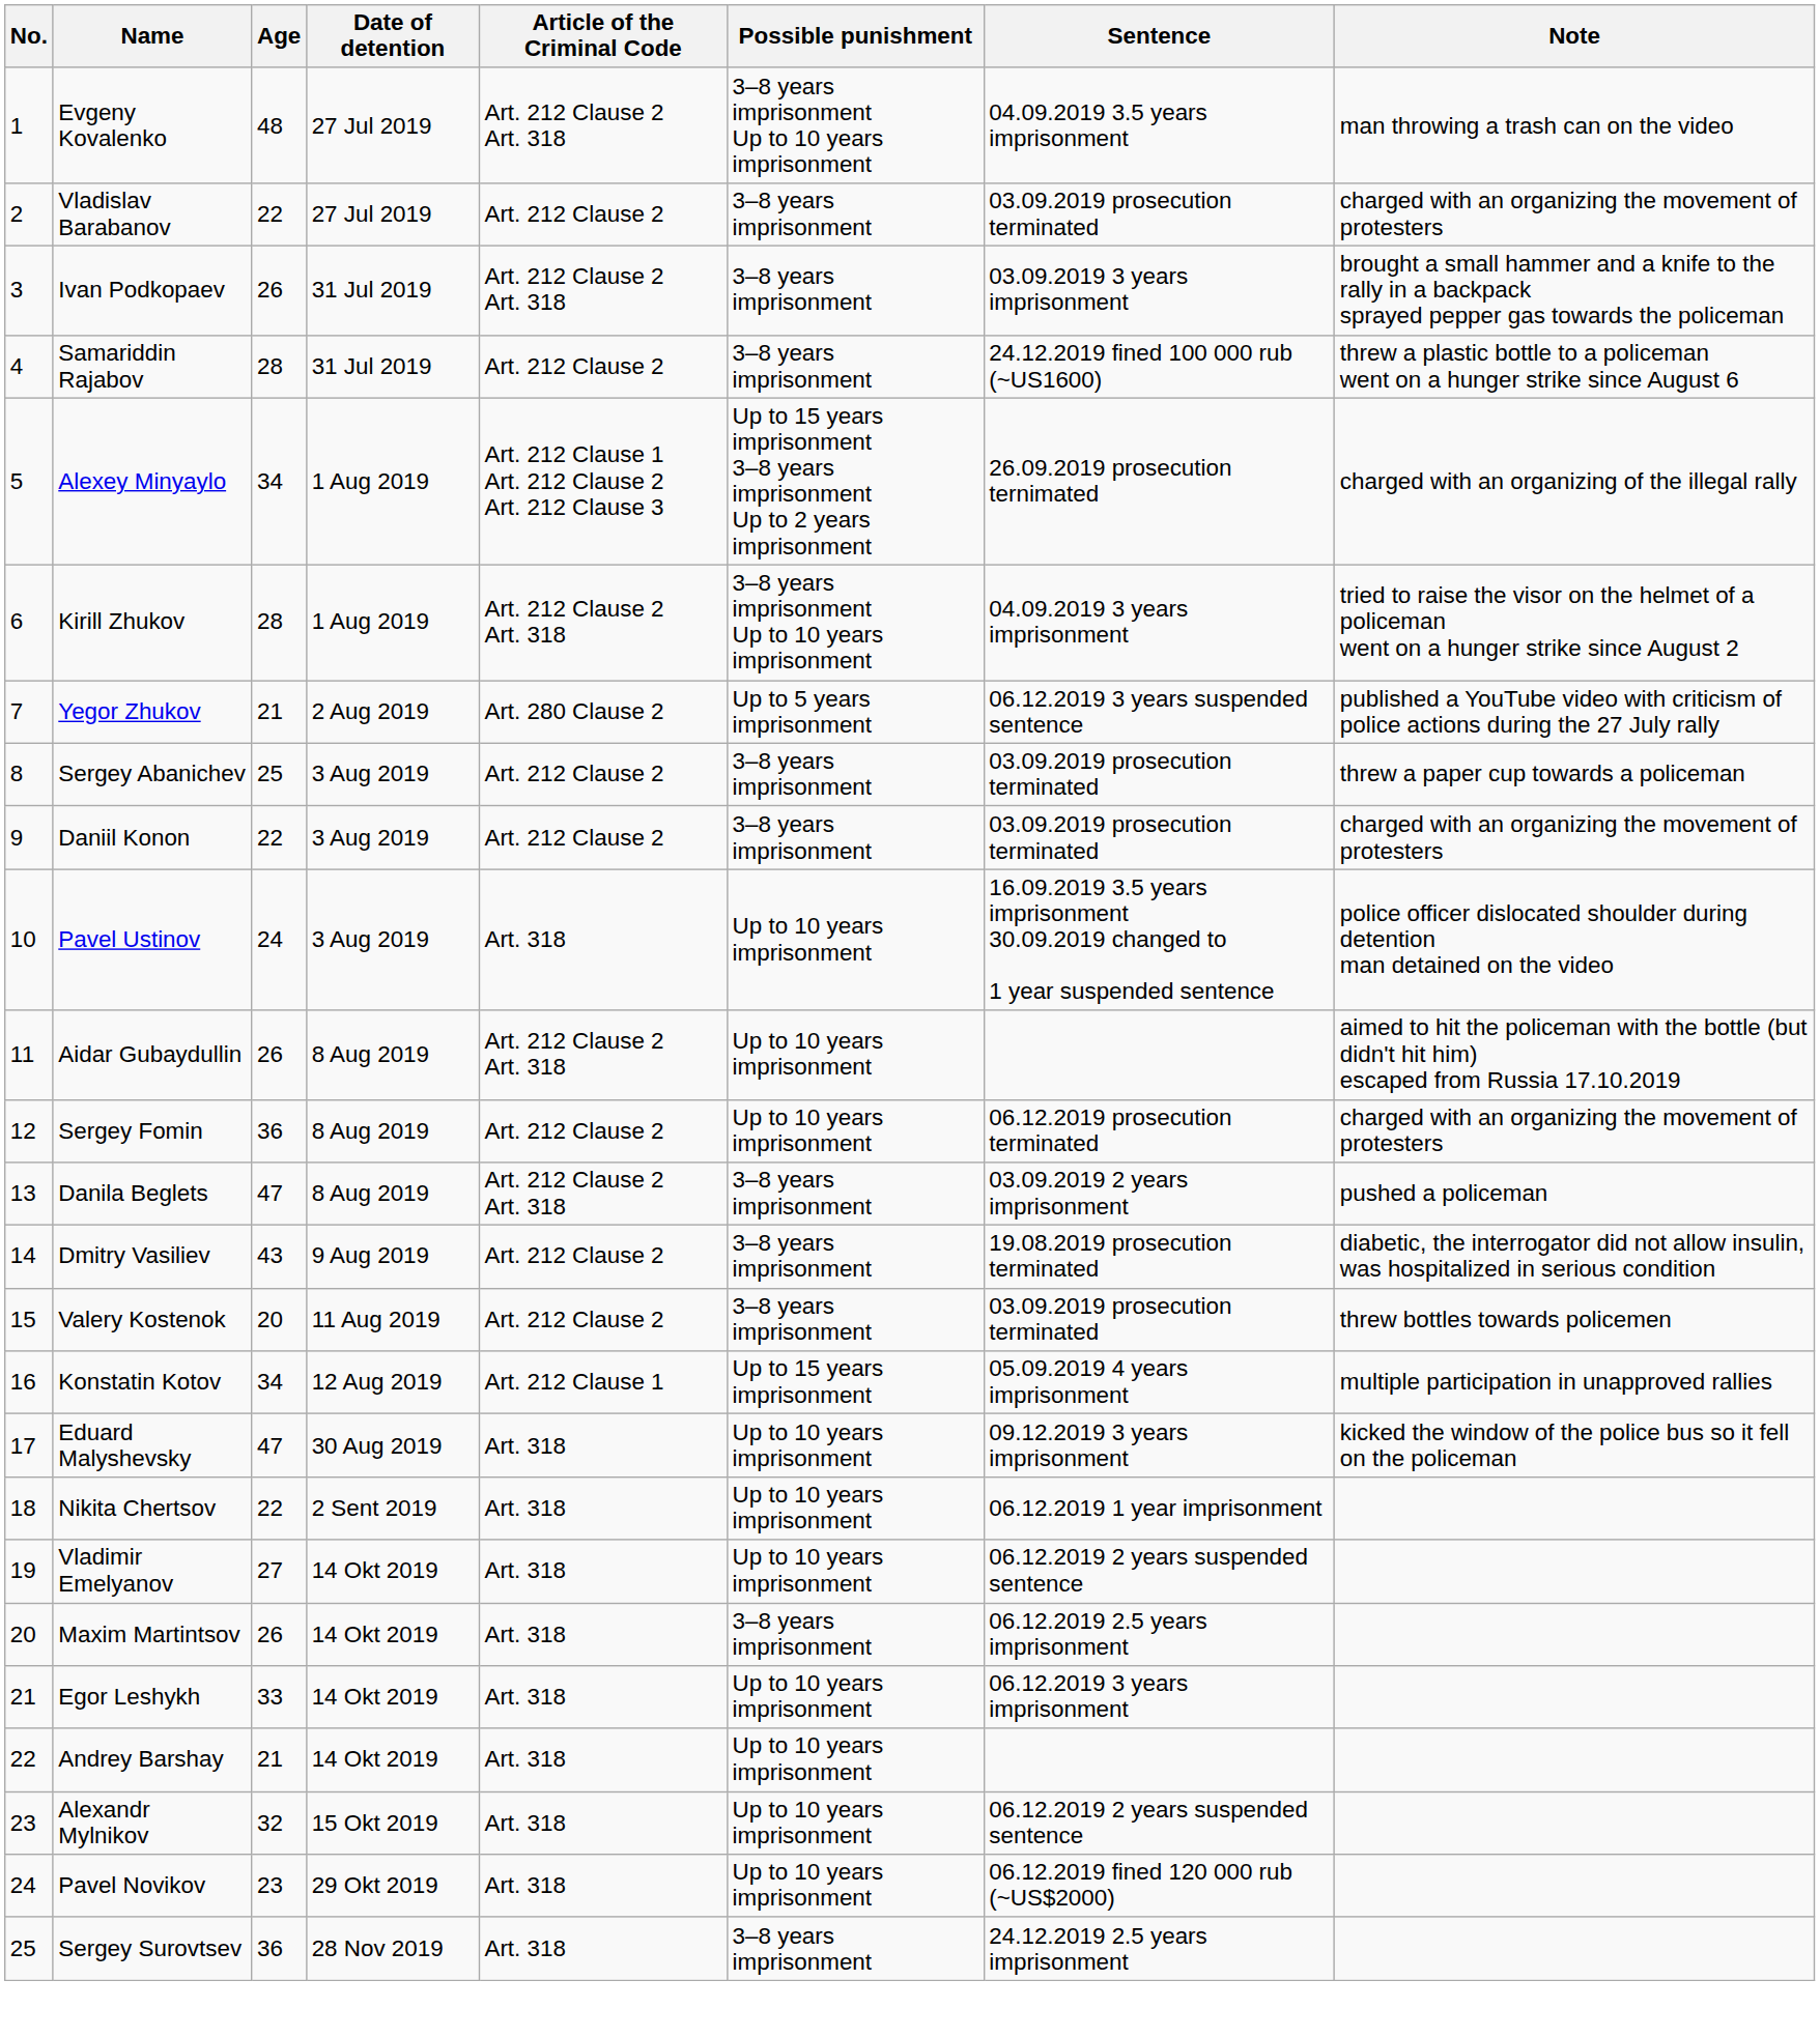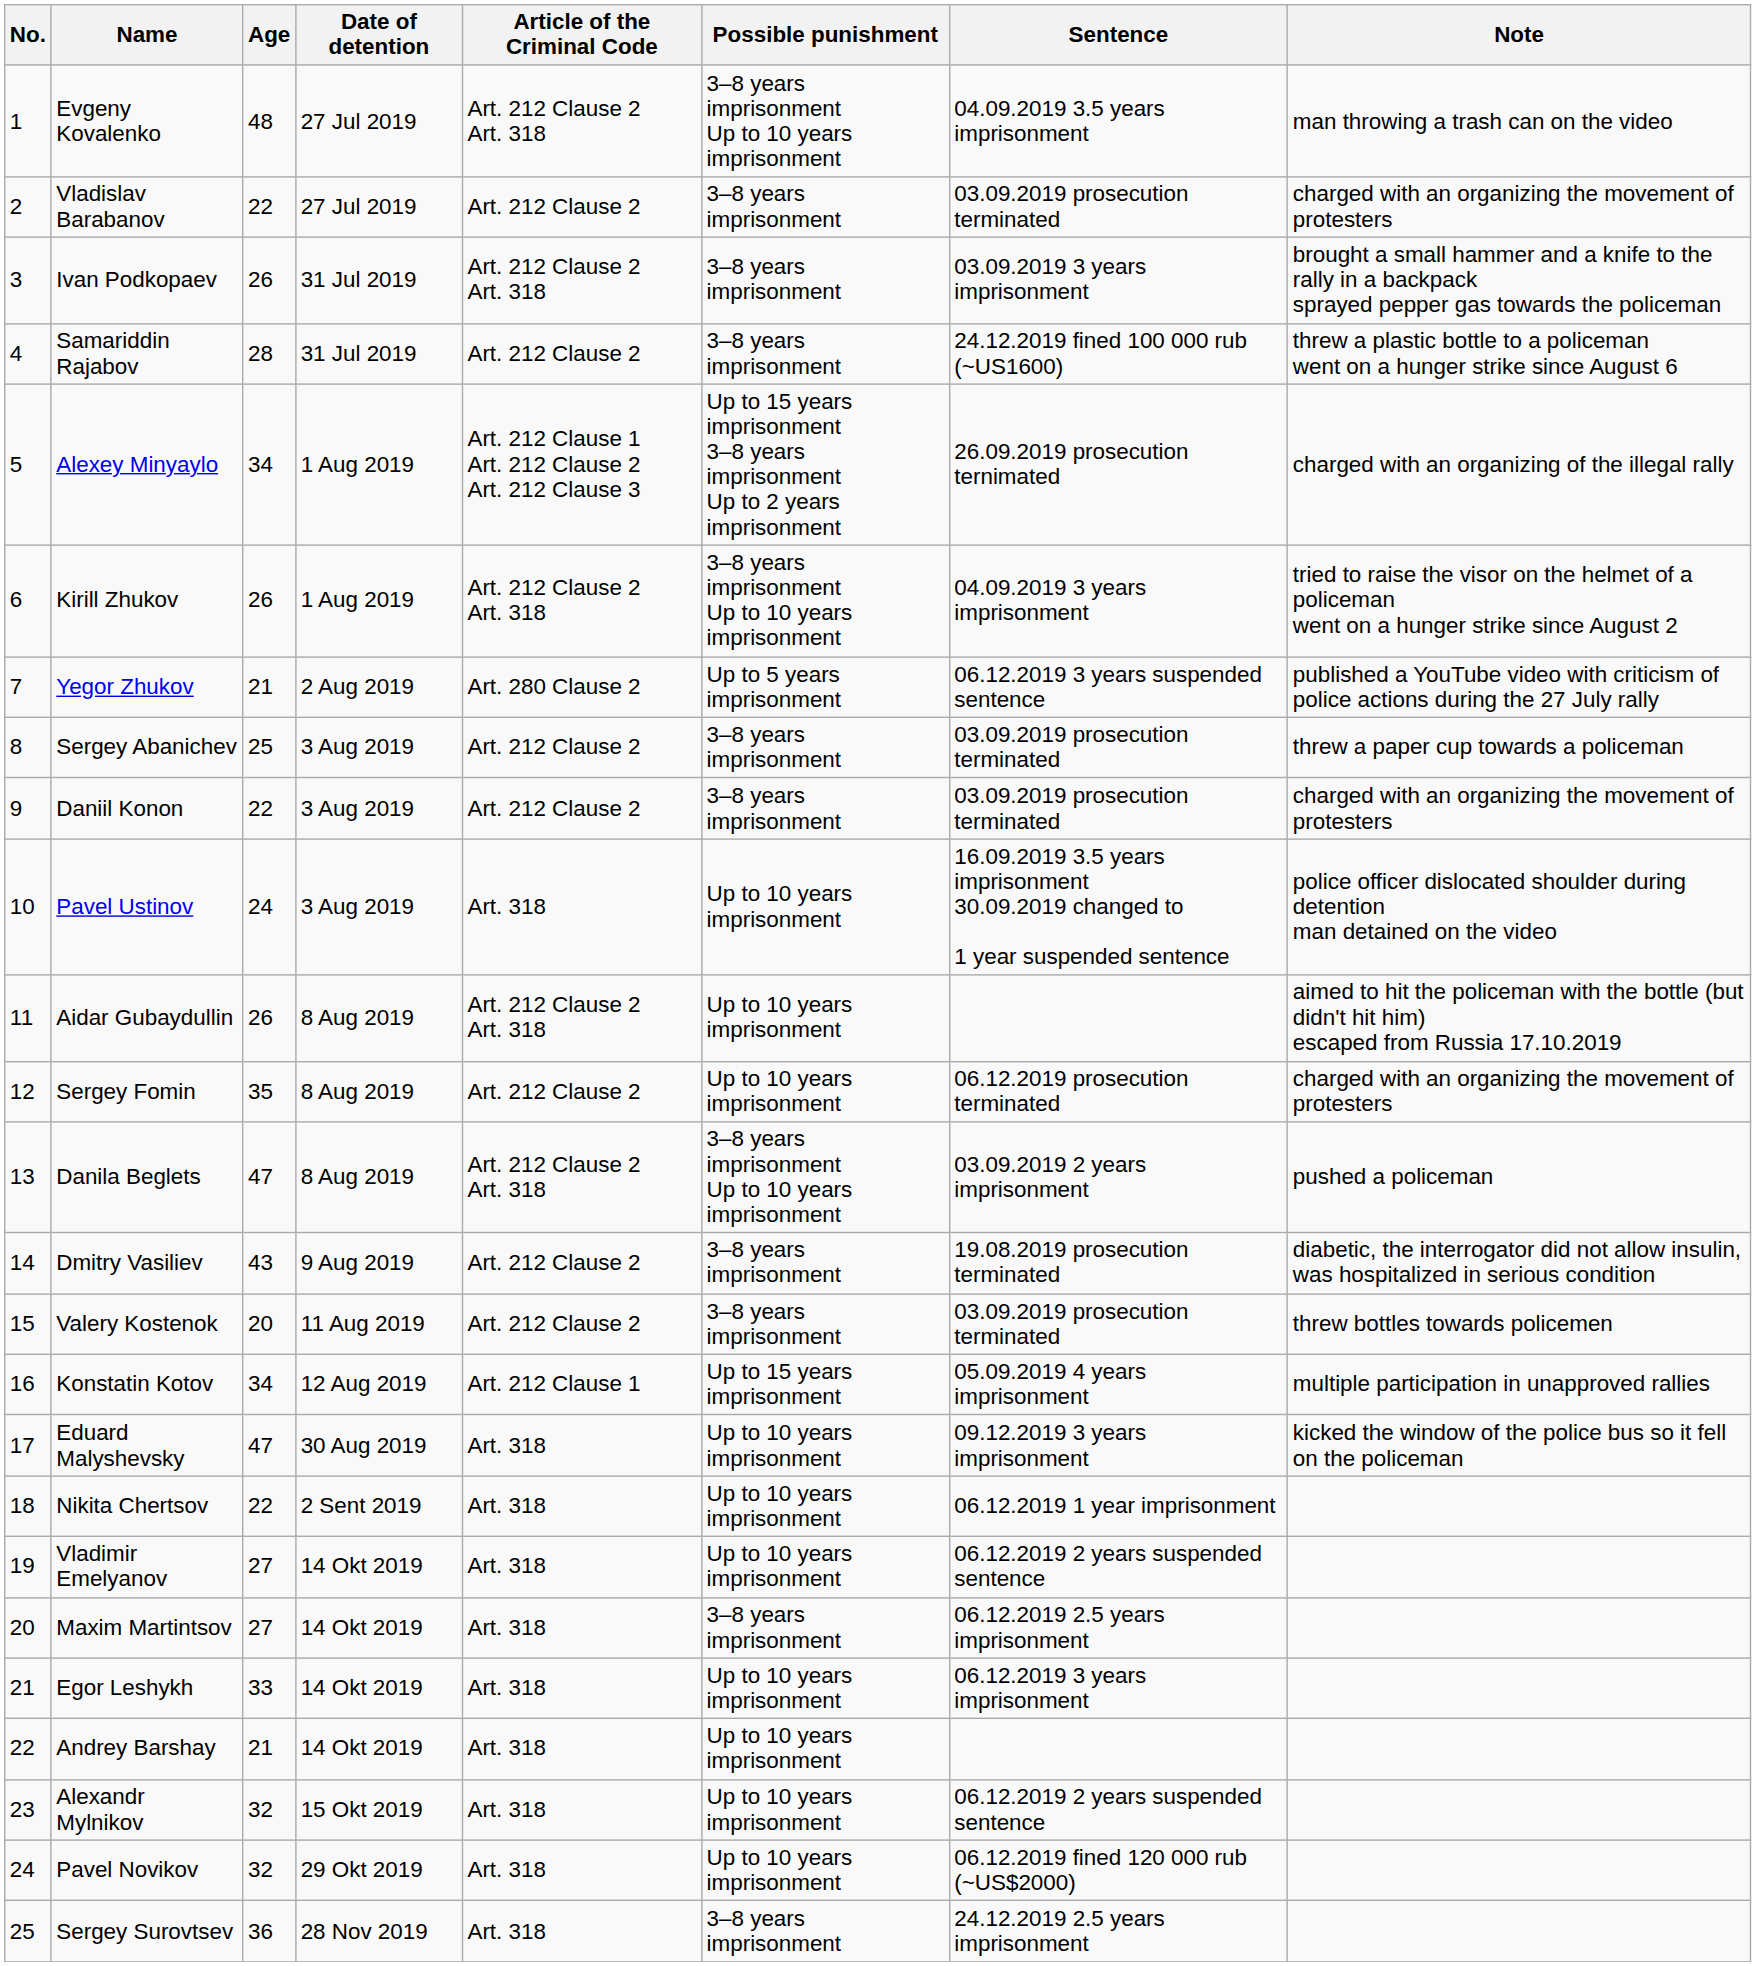Kirill Zhukov | Age: 28 -> 26
Sergey Fomin | Age: 36 -> 35
Danila Beglets | Possible punishment: 3–8 years imprisonment -> 3–8 years imprisonment Up to 10 years imprisonment
Maxim Martintsov | Age: 26 -> 27
Pavel Novikov | Age: 23 -> 32
